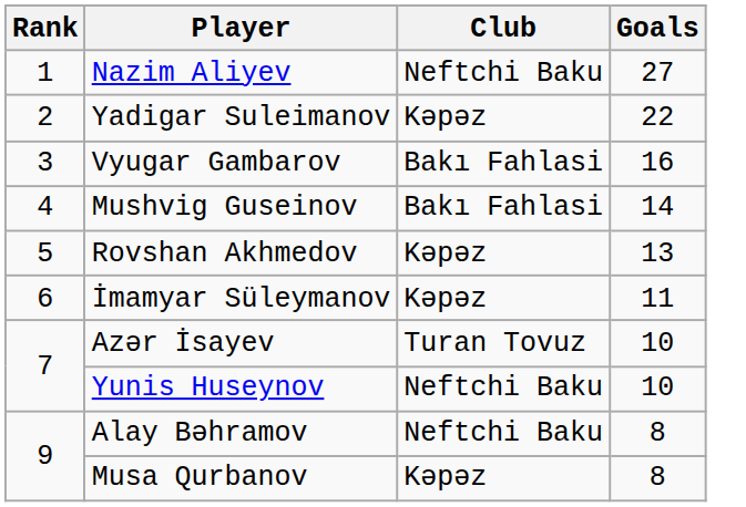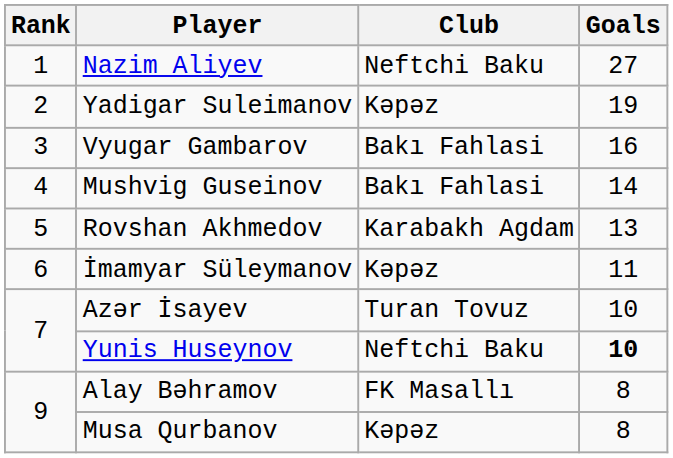Yadigar Suleimanov | Goals: 22 -> 19
Rovshan Akhmedov | Club: Kəpəz -> Karabakh Agdam
Yunis Huseynov | Goals: normal -> bold
Alay Bəhramov | Club: Neftchi Baku -> FK Masallı
